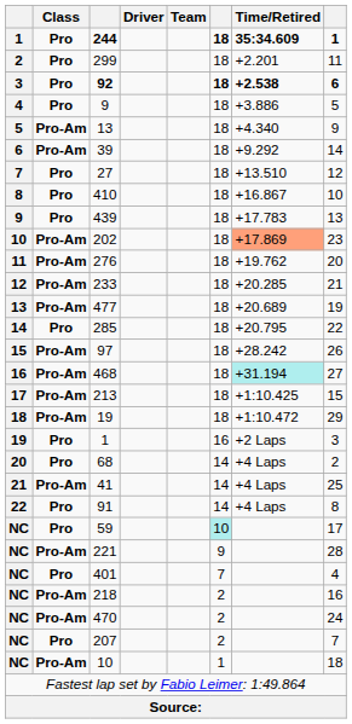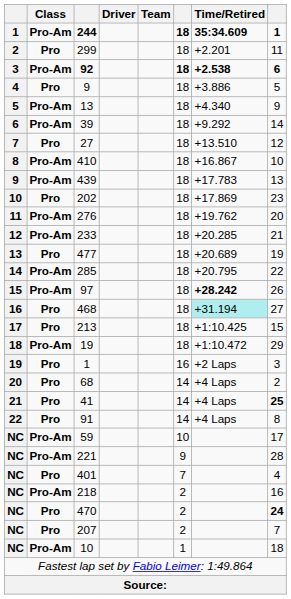244 | Class: Pro -> Pro-Am
92 | Class: Pro -> Pro-Am
410 | Class: Pro -> Pro-Am
439 | Class: Pro -> Pro-Am
202 | Class: Pro-Am -> Pro
202 | Time/Retired: lightsalmon background -> no background
477 | Class: Pro-Am -> Pro
285 | Class: Pro -> Pro-Am
97 | Time/Retired: normal -> bold
468 | Class: Pro-Am -> Pro
213 | Class: Pro-Am -> Pro
41 | Class: Pro-Am -> Pro
41 | column 8: normal -> bold
59 | Class: Pro -> Pro-Am
59 | column 6: paleturquoise background -> no background
470 | Class: Pro-Am -> Pro
470 | column 8: normal -> bold
